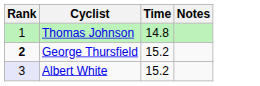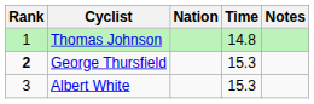+ column: Nation
George Thursfield | Time: 15.2 -> 15.3
Albert White | Rank: lavender background -> no background
Albert White | Time: 15.2 -> 15.3
